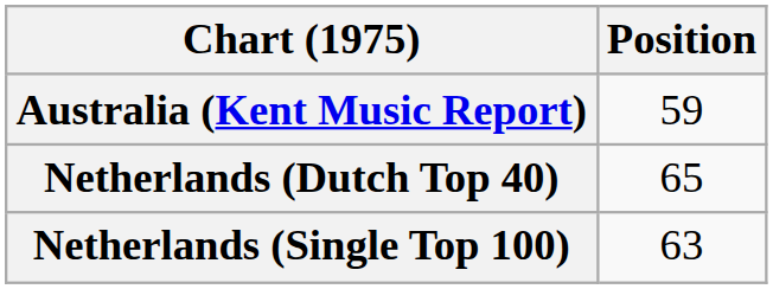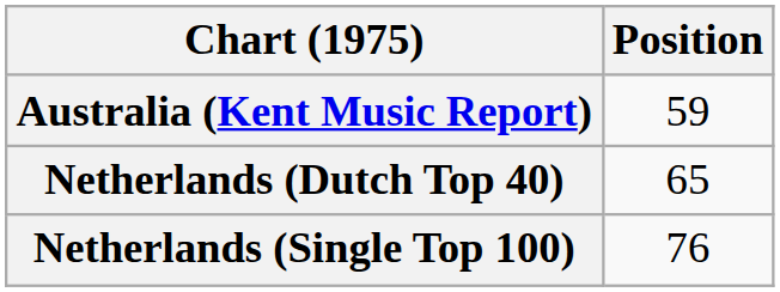Netherlands (Single Top 100) | Position: 63 -> 76
